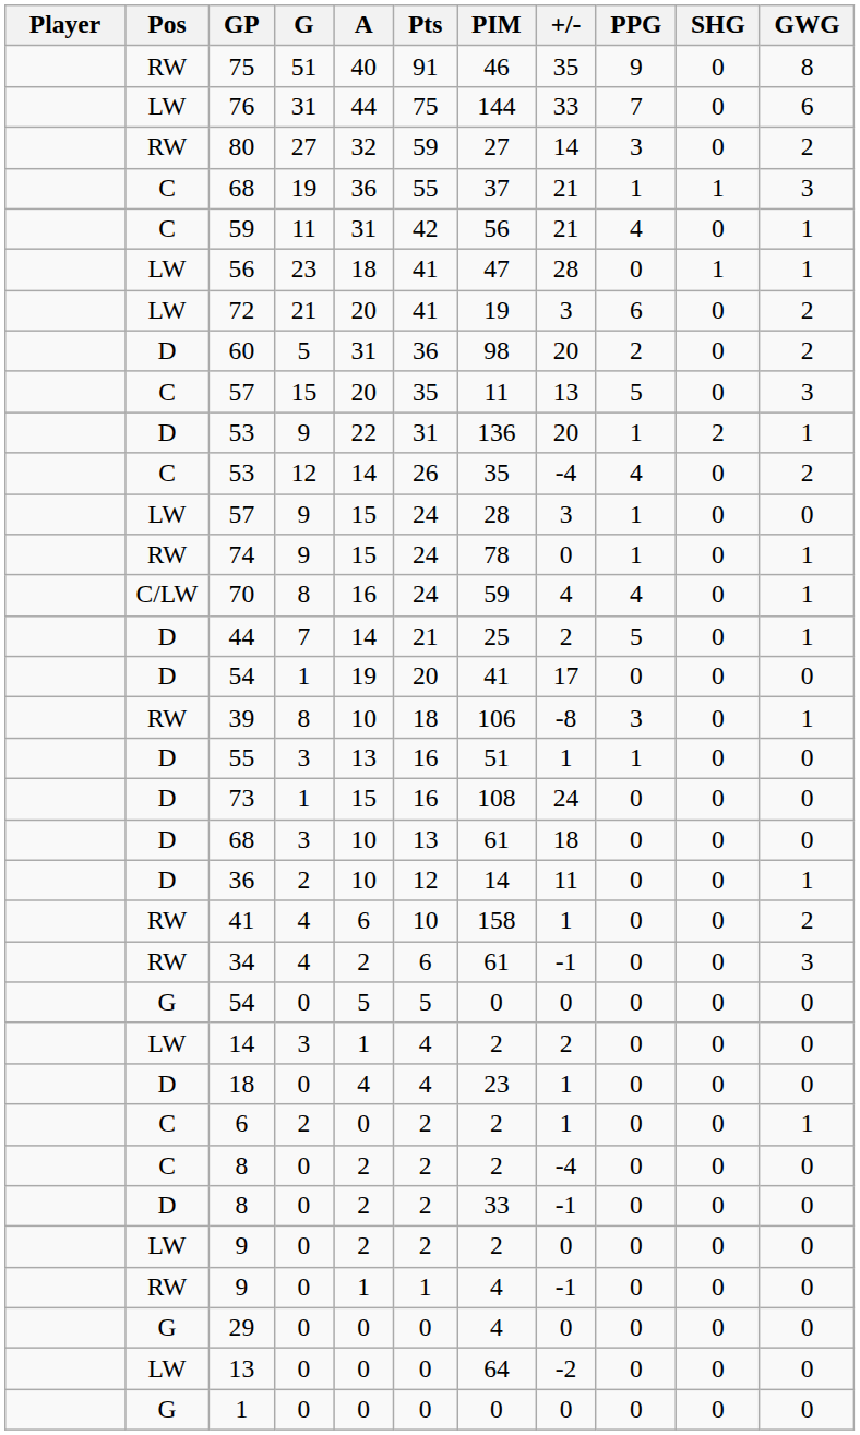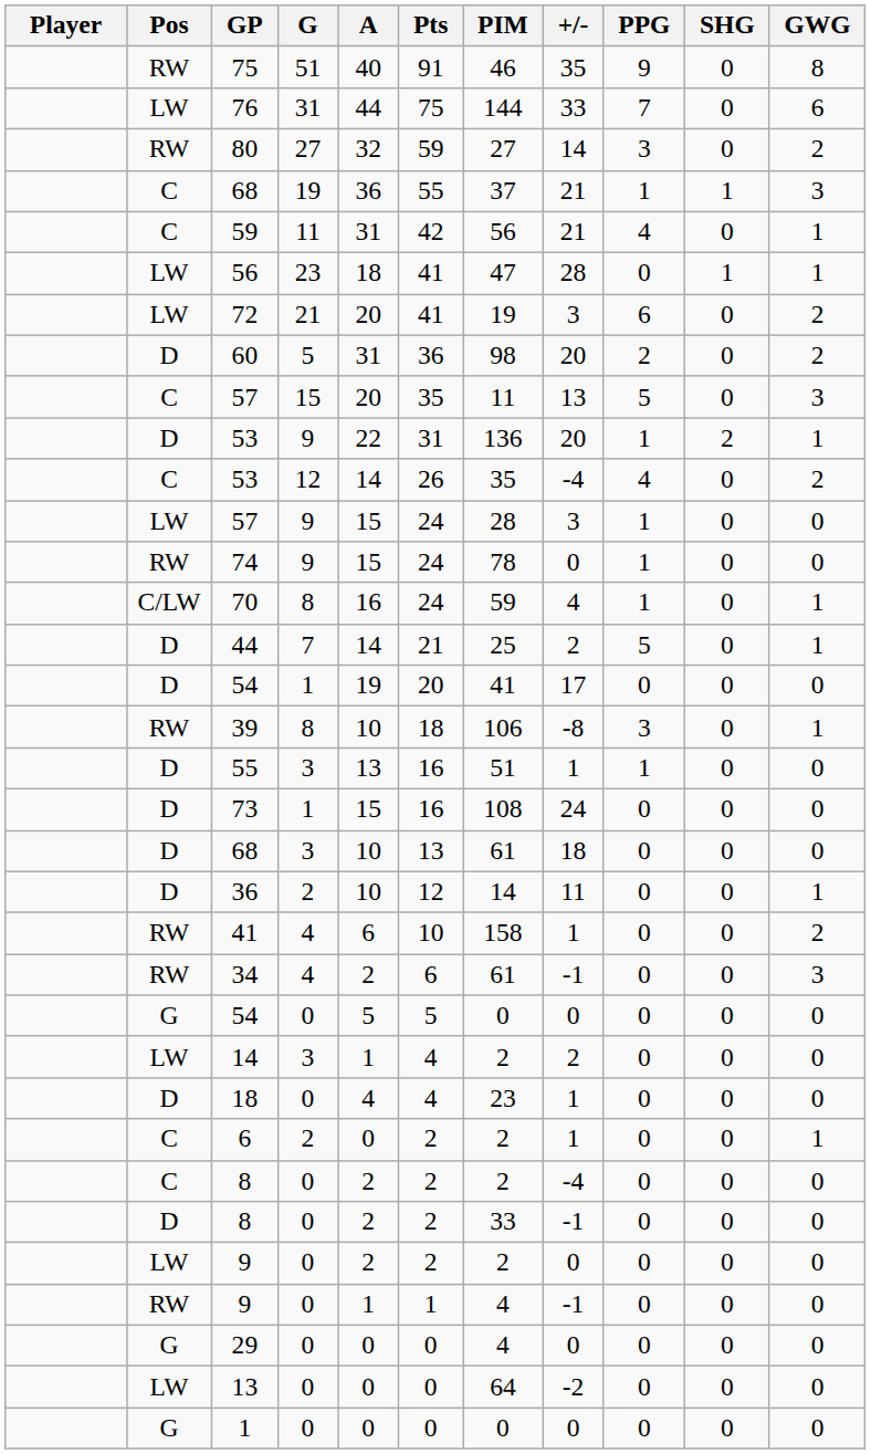74 | GWG: 1 -> 0
70 | PPG: 4 -> 1
